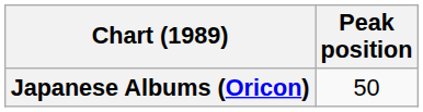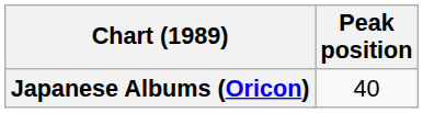Japanese Albums (Oricon) | Peak position: 50 -> 40
